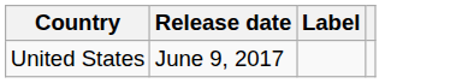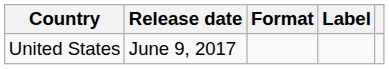+ column: Format
